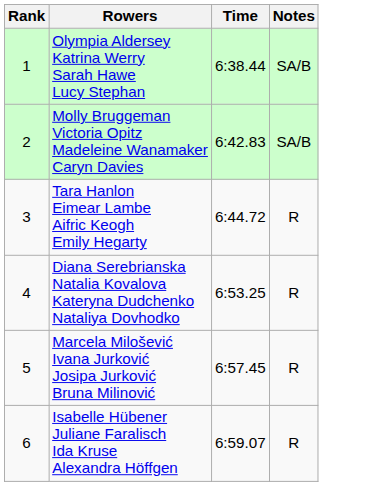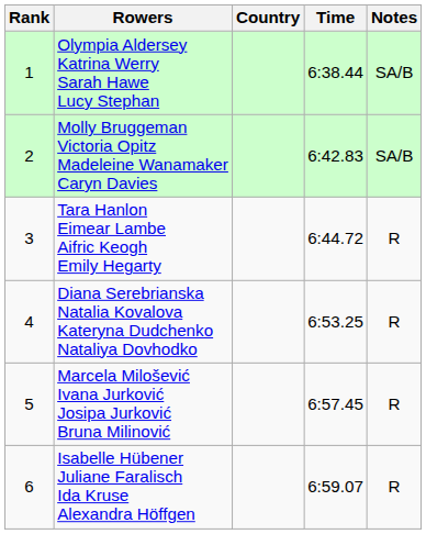+ column: Country
